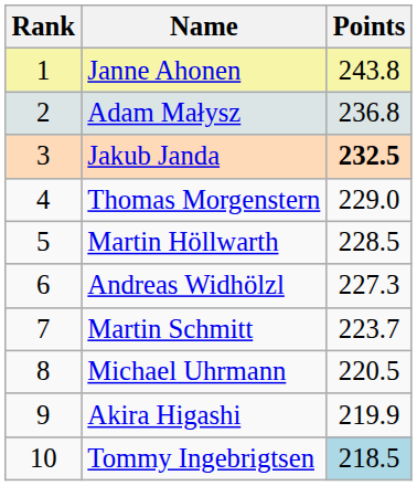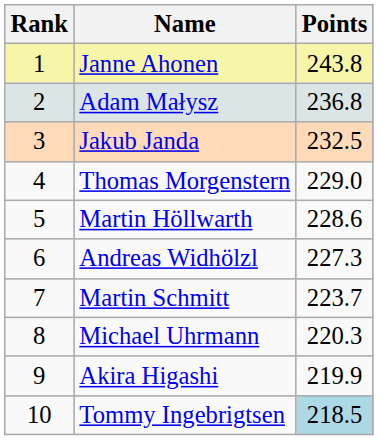Jakub Janda | Points: bold -> normal
Martin Höllwarth | Points: 228.5 -> 228.6
Michael Uhrmann | Points: 220.5 -> 220.3
